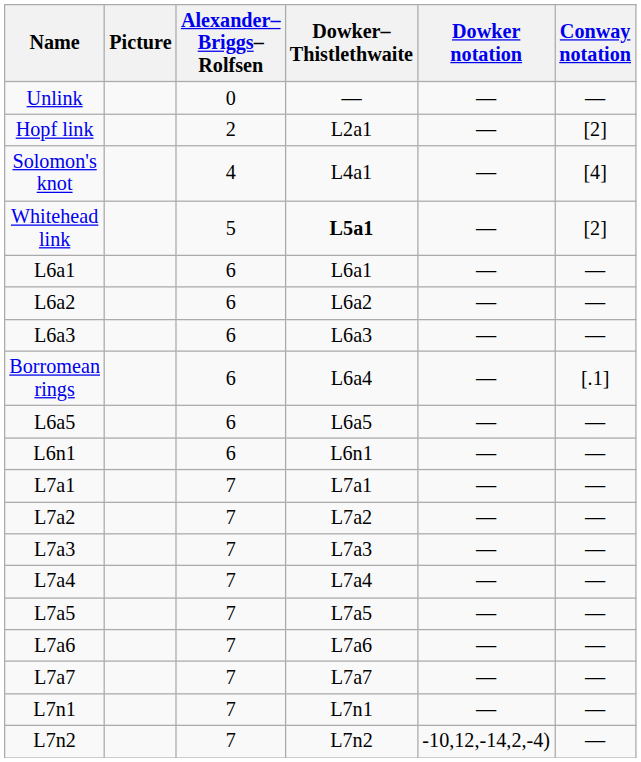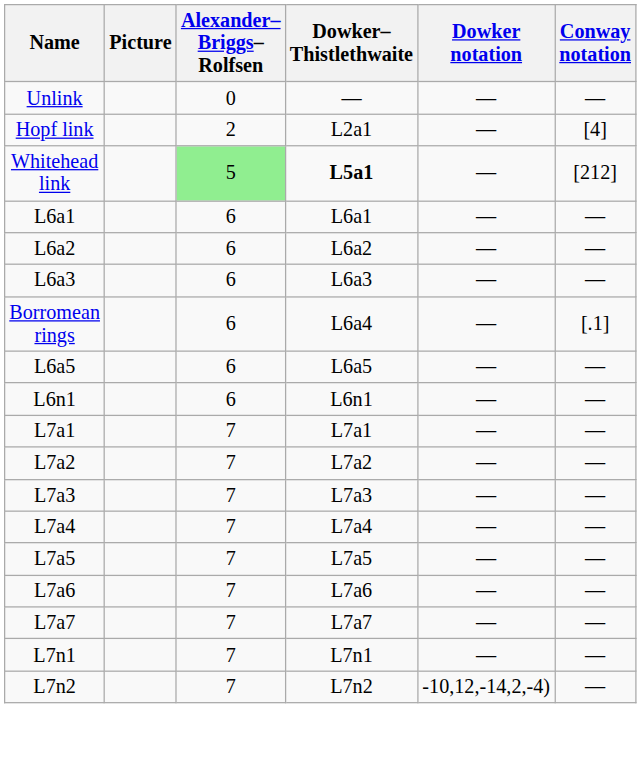Hopf link | Conway notation: [2] -> [4]
- row: Solomon's knot | 4 | L4a1 | — | [4]
Whitehead link | Alexander– Briggs– Rolfsen: no background -> lightgreen background
Whitehead link | Conway notation: [2] -> [212]
